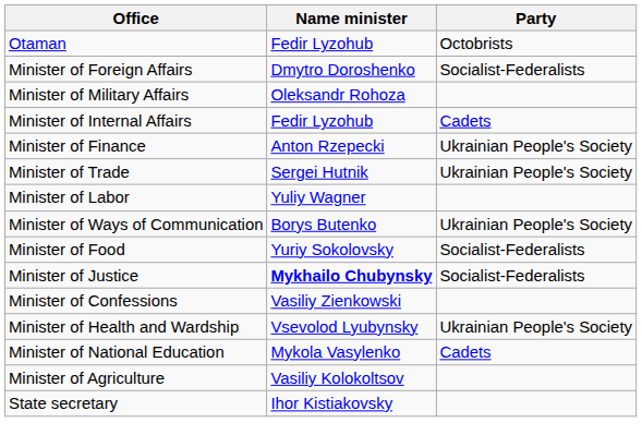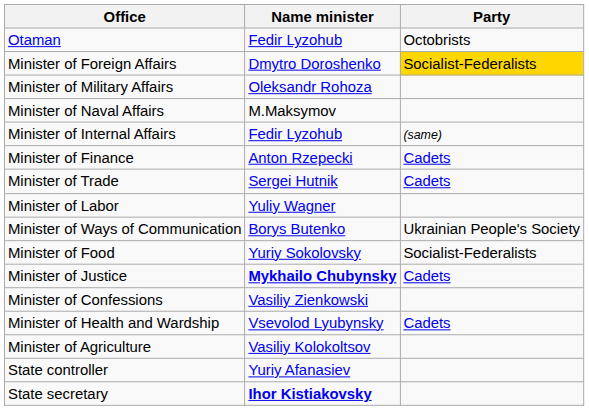Minister of Foreign Affairs | Party: no background -> gold background
+ row: Minister of Naval Affairs | M.Maksymov
Minister of Internal Affairs | Party: Cadets -> (same)
Minister of Finance | Party: Ukrainian People's Society -> Cadets
Minister of Trade | Party: Ukrainian People's Society -> Cadets
Minister of Justice | Party: Socialist-Federalists -> Cadets
Minister of Health and Wardship | Party: Ukrainian People's Society -> Cadets
- row: Minister of National Education | Mykola Vasylenko | Cadets
+ row: State controller | Yuriy Afanasiev
State secretary | Name minister: normal -> bold
